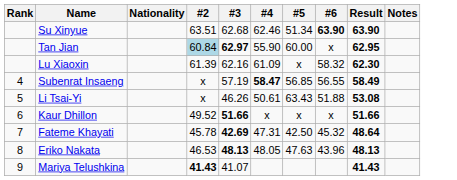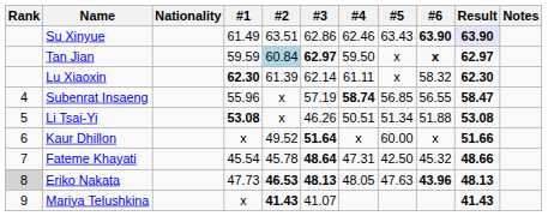+ column: #1 | 61.49 | 59.59 | 62.30 | 55.96 | 53.08 | x | 45.54 | 47.73 | x
Su Xinyue | #3: 62.68 -> 62.86
Su Xinyue | #5: 51.34 -> 63.43
Su Xinyue | Result: no background -> lavender background
Tan Jian | #4: 55.90 -> 59.50
Tan Jian | #5: 60.00 -> x
Tan Jian | #6: normal -> bold
Tan Jian | Result: 62.95 -> 62.97
Lu Xiaoxin | #3: 62.16 -> 62.14
Lu Xiaoxin | #4: 61.09 -> 61.11
Subenrat Insaeng | #4: 58.47 -> 58.74
Subenrat Insaeng | Result: 58.49 -> 58.47
Li Tsai-Yi | #4: 50.61 -> 50.51
Li Tsai-Yi | #5: 63.43 -> 51.34
Kaur Dhillon | #3: 51.66 -> 51.64
Kaur Dhillon | #5: x -> 60.00
Fateme Khayati | #3: 42.69 -> 48.64
Fateme Khayati | Result: 48.64 -> 48.66
Eriko Nakata | Rank: no background -> lightgrey background
Eriko Nakata | #2: normal -> bold
Eriko Nakata | #6: normal -> bold
